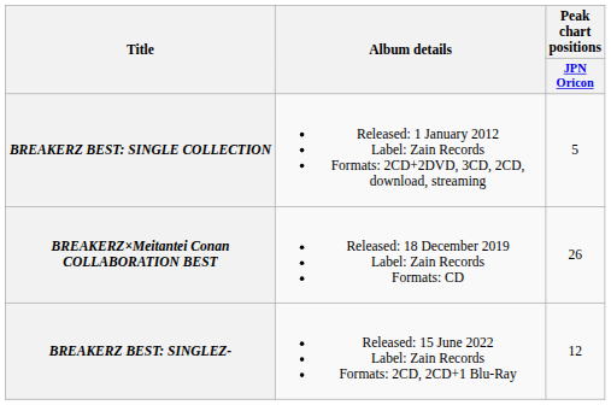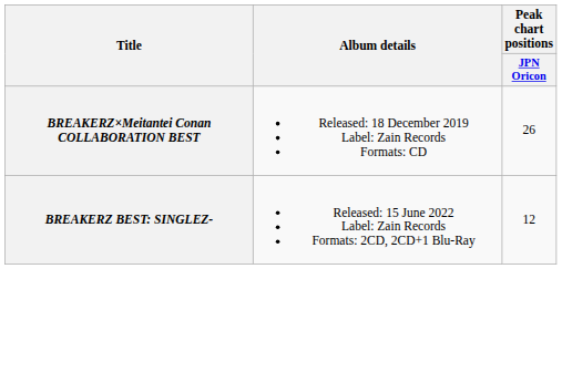- row: BREAKERZ BEST: SINGLE COLLECTION | Released: 1 January 2012 Label: Zain Records Formats: 2CD+2DVD, 3CD, 2CD, download, streaming | 5
